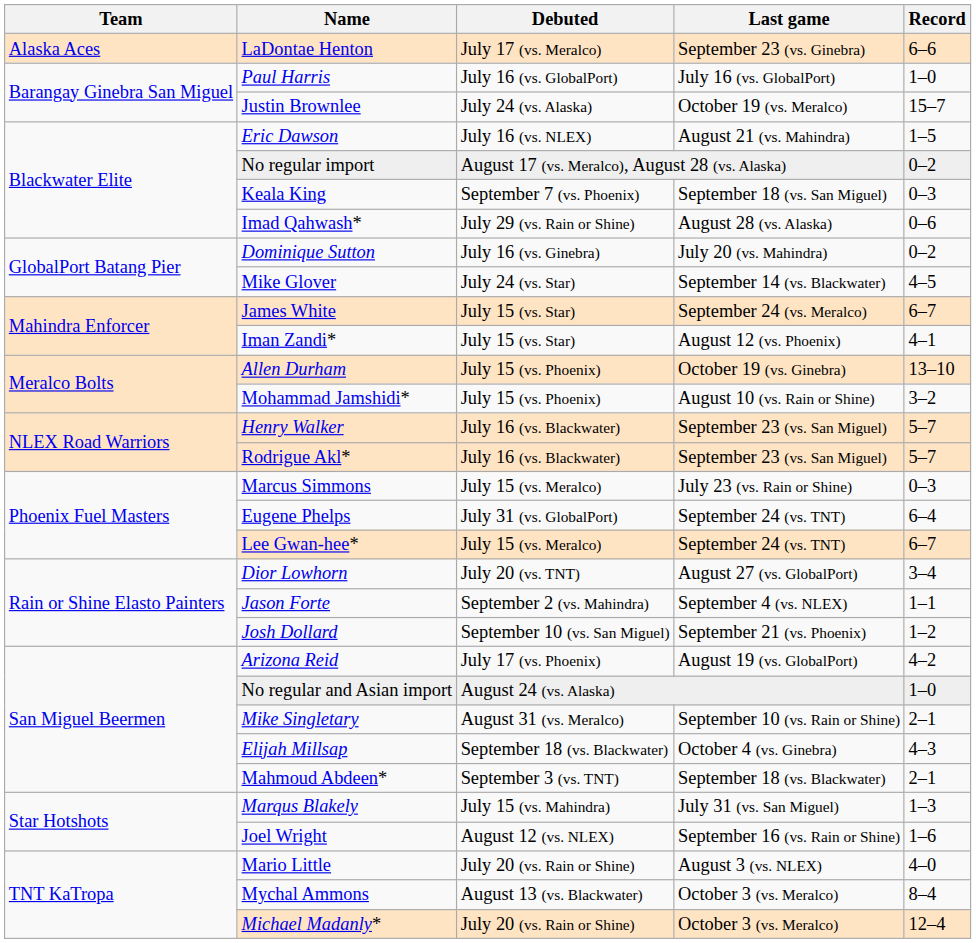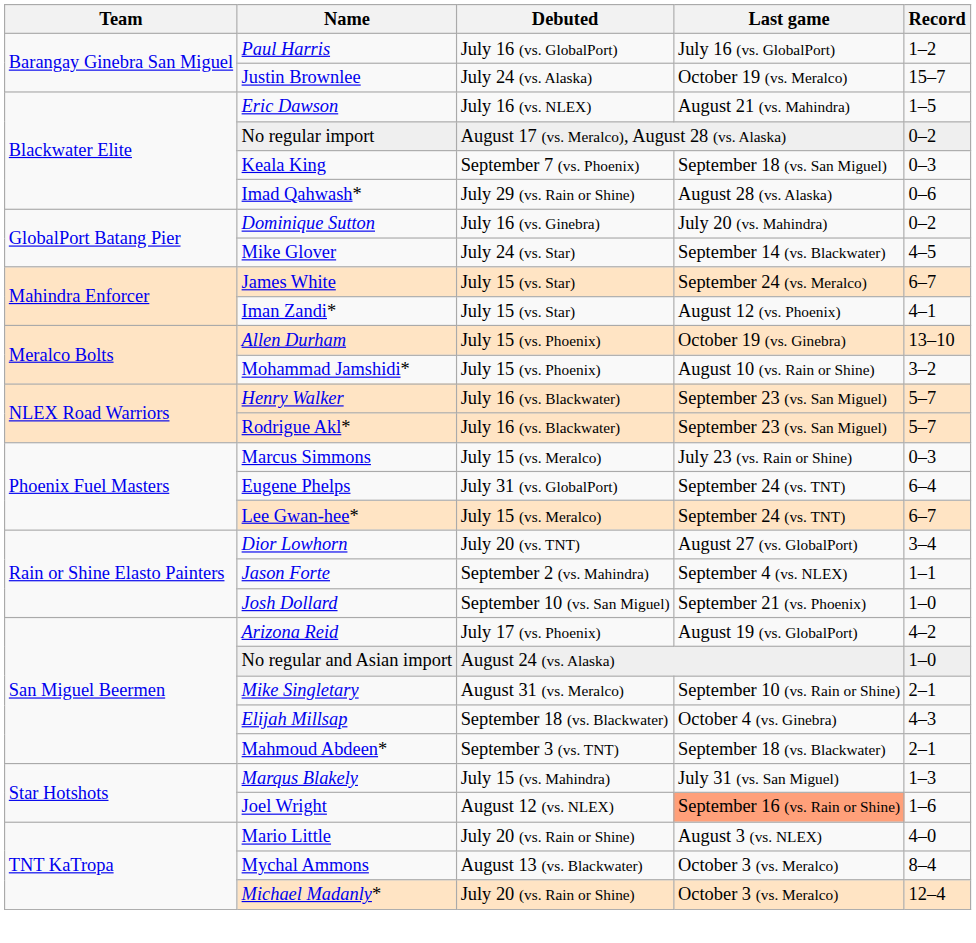- row: Alaska Aces | LaDontae Henton | July 17 (vs. Meralco) | September 23 (vs. Ginebra) | 6–6
Paul Harris | Record: 1–0 -> 1–2
Josh Dollard | Record: 1–2 -> 1–0
Joel Wright | Last game: no background -> lightsalmon background
